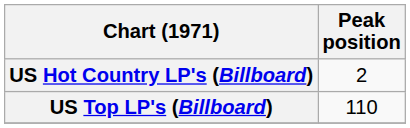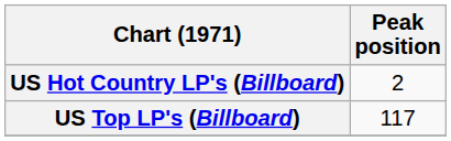US Top LP's (Billboard) | Peak position: 110 -> 117
